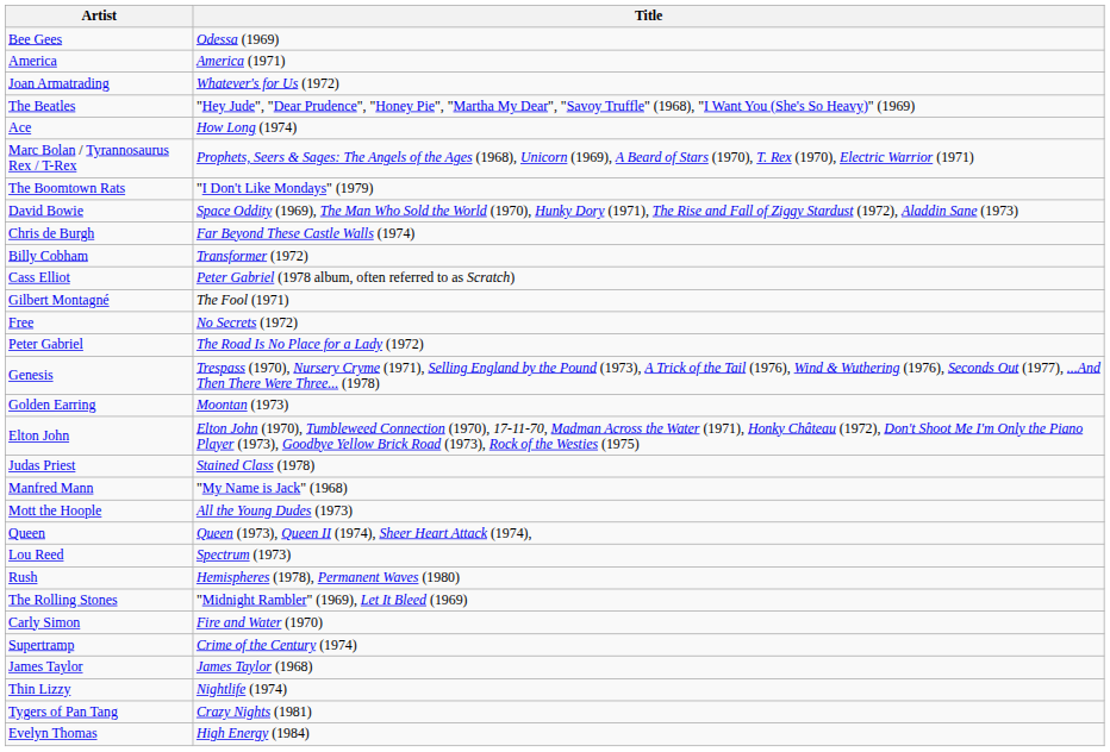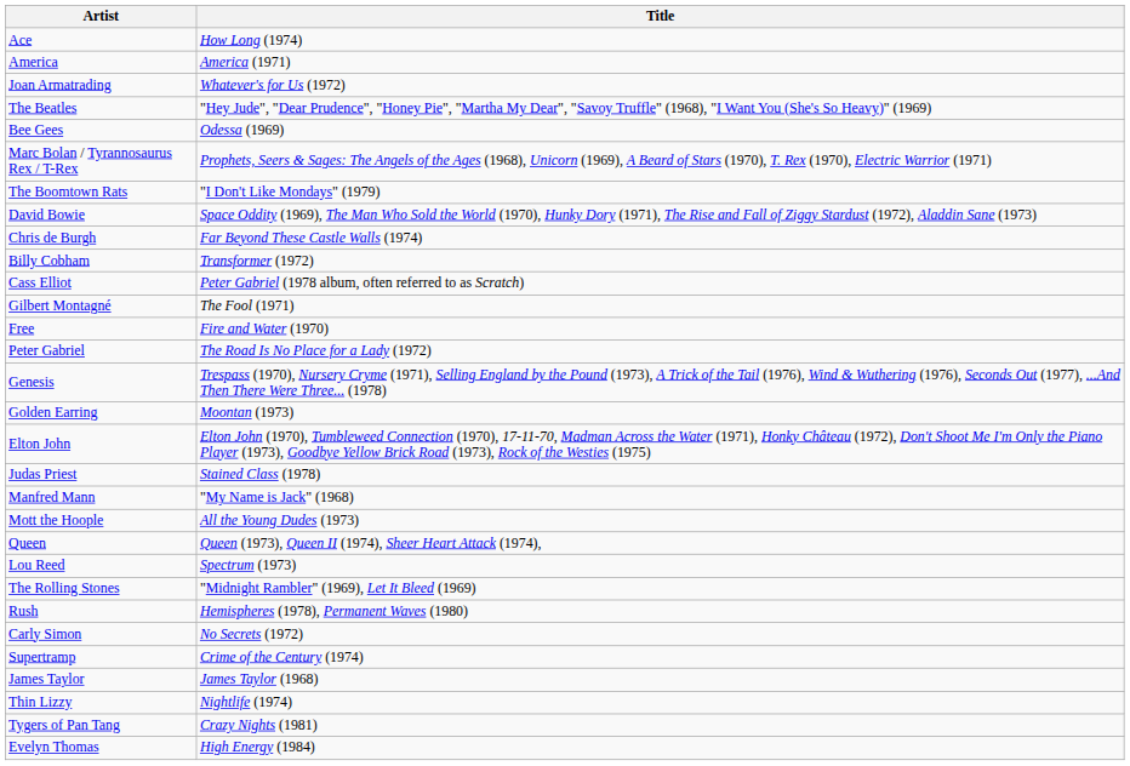rows swapped: Ace <-> Bee Gees
Free | Title: No Secrets (1972) -> Fire and Water (1970)
rows swapped: The Rolling Stones <-> Rush
Carly Simon | Title: Fire and Water (1970) -> No Secrets (1972)
